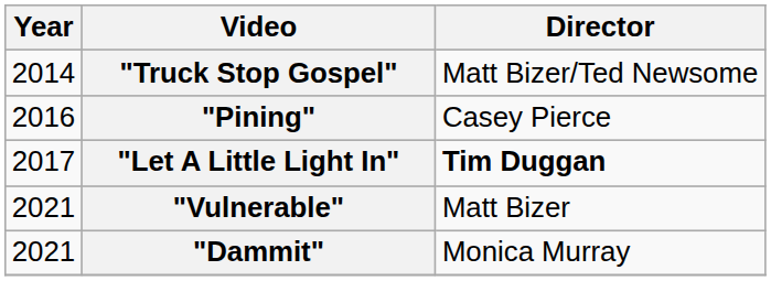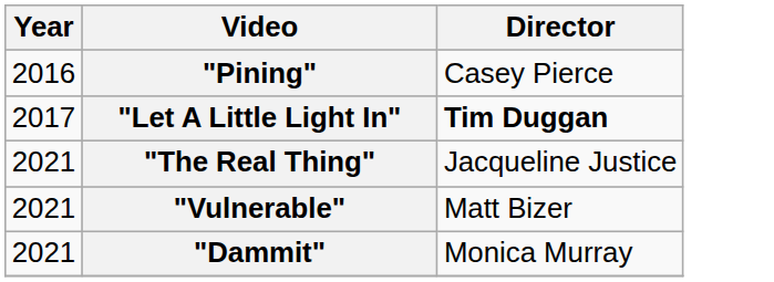- row: 2014 | "Truck Stop Gospel" | Matt Bizer/Ted Newsome
+ row: 2021 | "The Real Thing" | Jacqueline Justice
